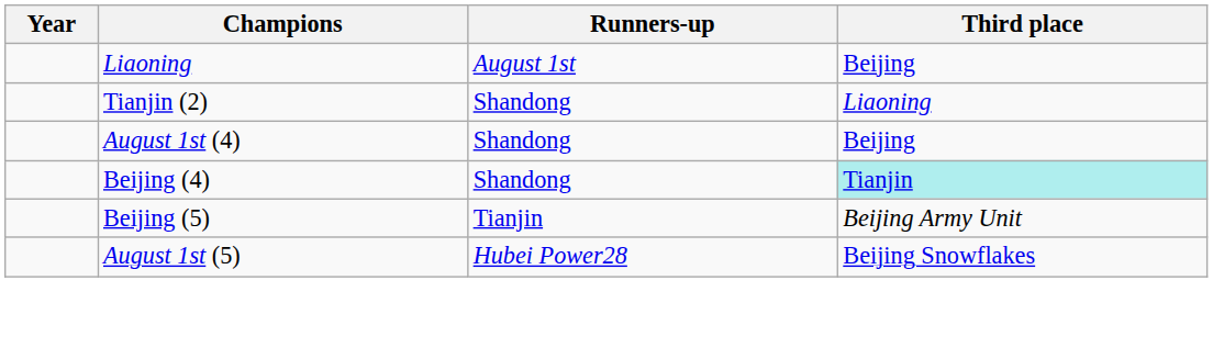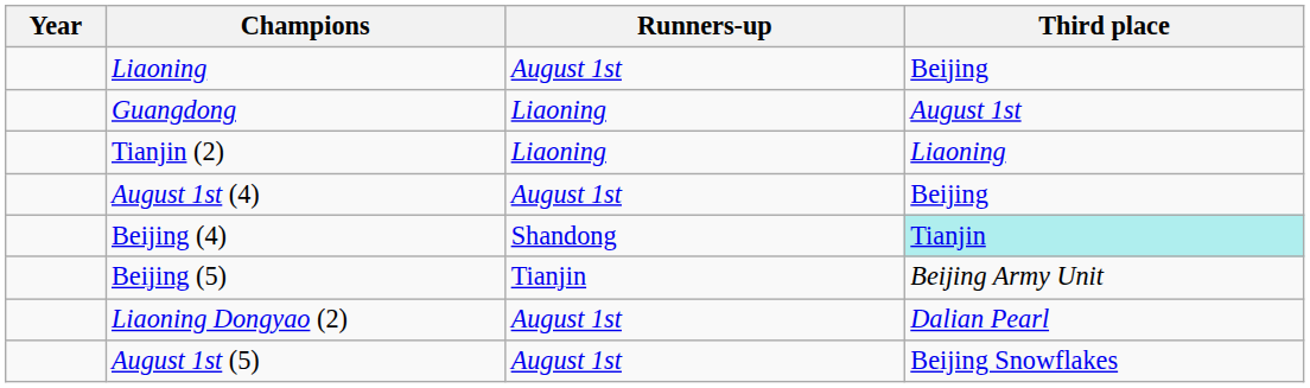+ row: Guangdong | Liaoning | August 1st
Tianjin (2) | Runners-up: Shandong -> Liaoning
August 1st (4) | Runners-up: Shandong -> August 1st
+ row: Liaoning Dongyao (2) | August 1st | Dalian Pearl
August 1st (5) | Runners-up: Hubei Power28 -> August 1st
